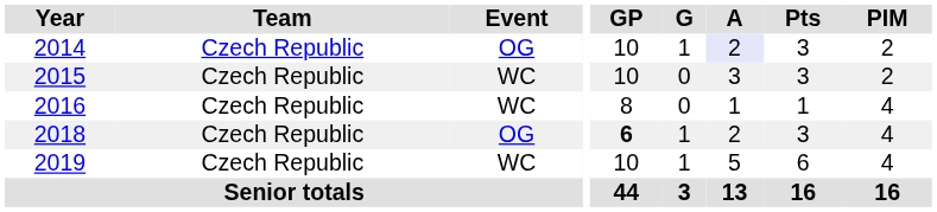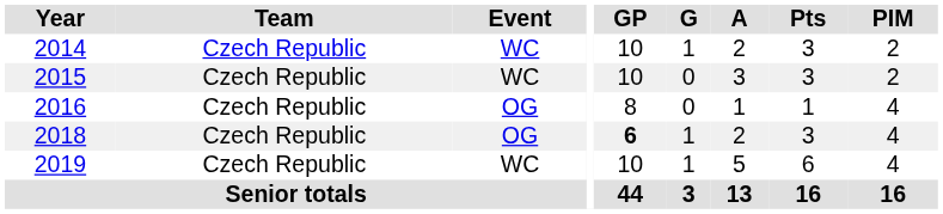2014 | Event: OG -> WC
2014 | A: lavender background -> no background
2016 | Event: WC -> OG
